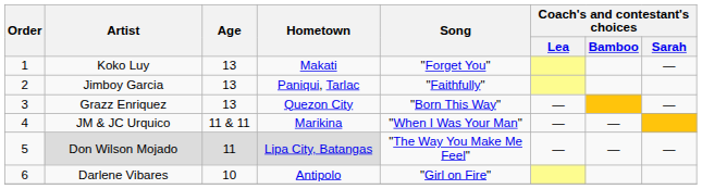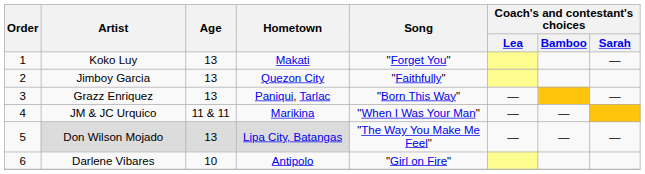Jimboy Garcia | Hometown: Paniqui, Tarlac -> Quezon City
Grazz Enriquez | Hometown: Quezon City -> Paniqui, Tarlac
Don Wilson Mojado | Age: 11 -> 13
